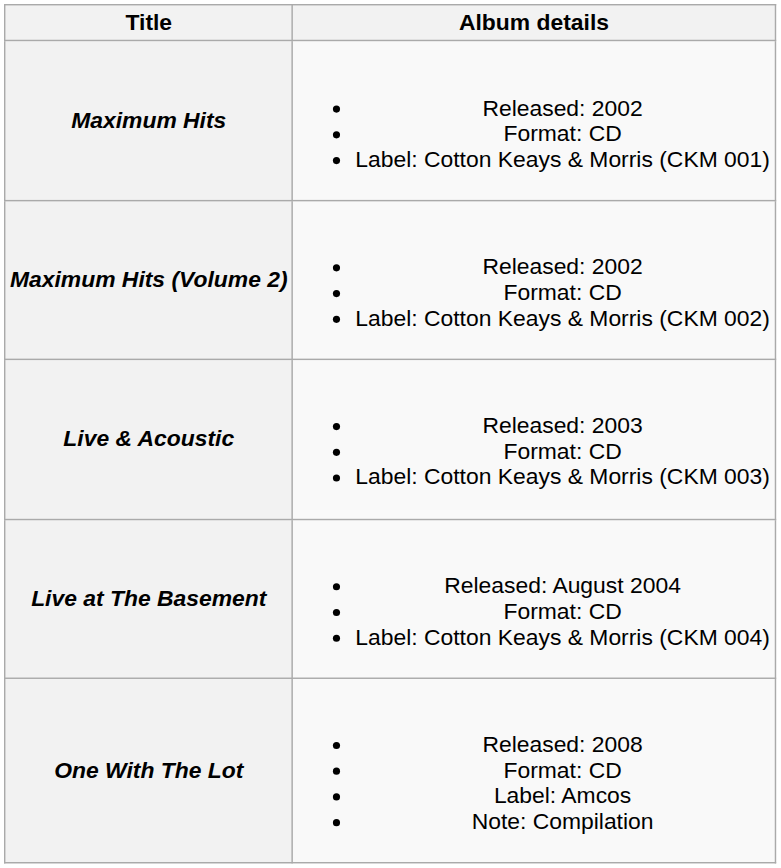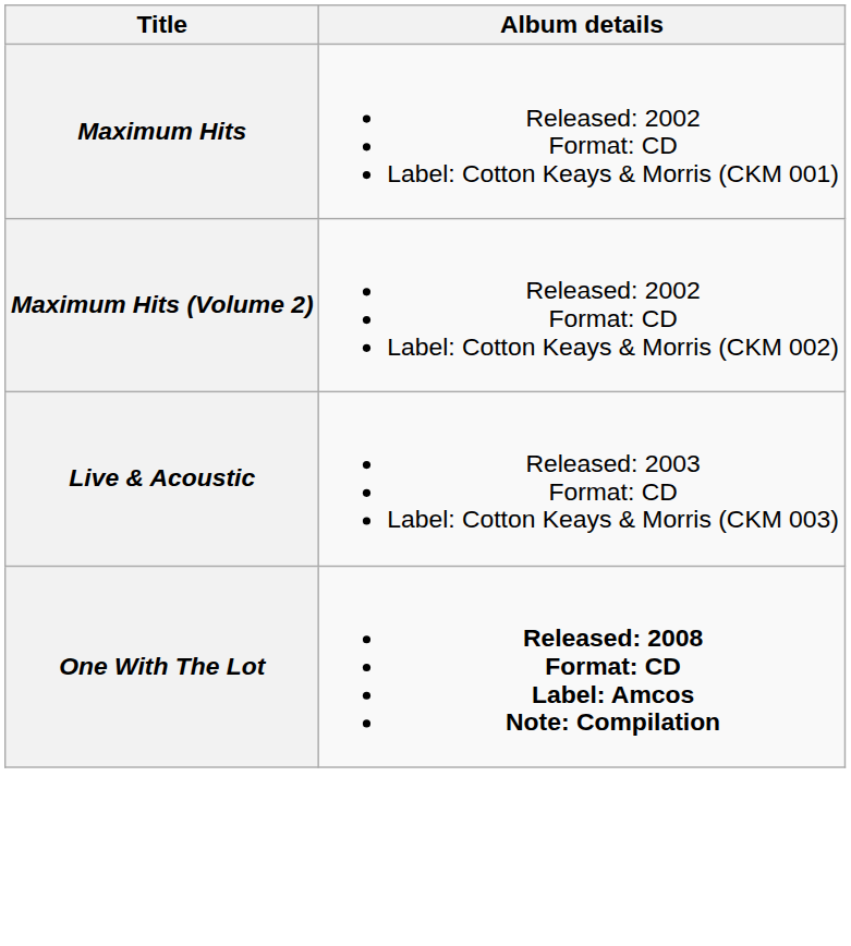- row: Live at The Basement | Released: August 2004 Format: CD Label: Cotton Keays & Morris (CKM 004)
One With The Lot | Album details: normal -> bold
